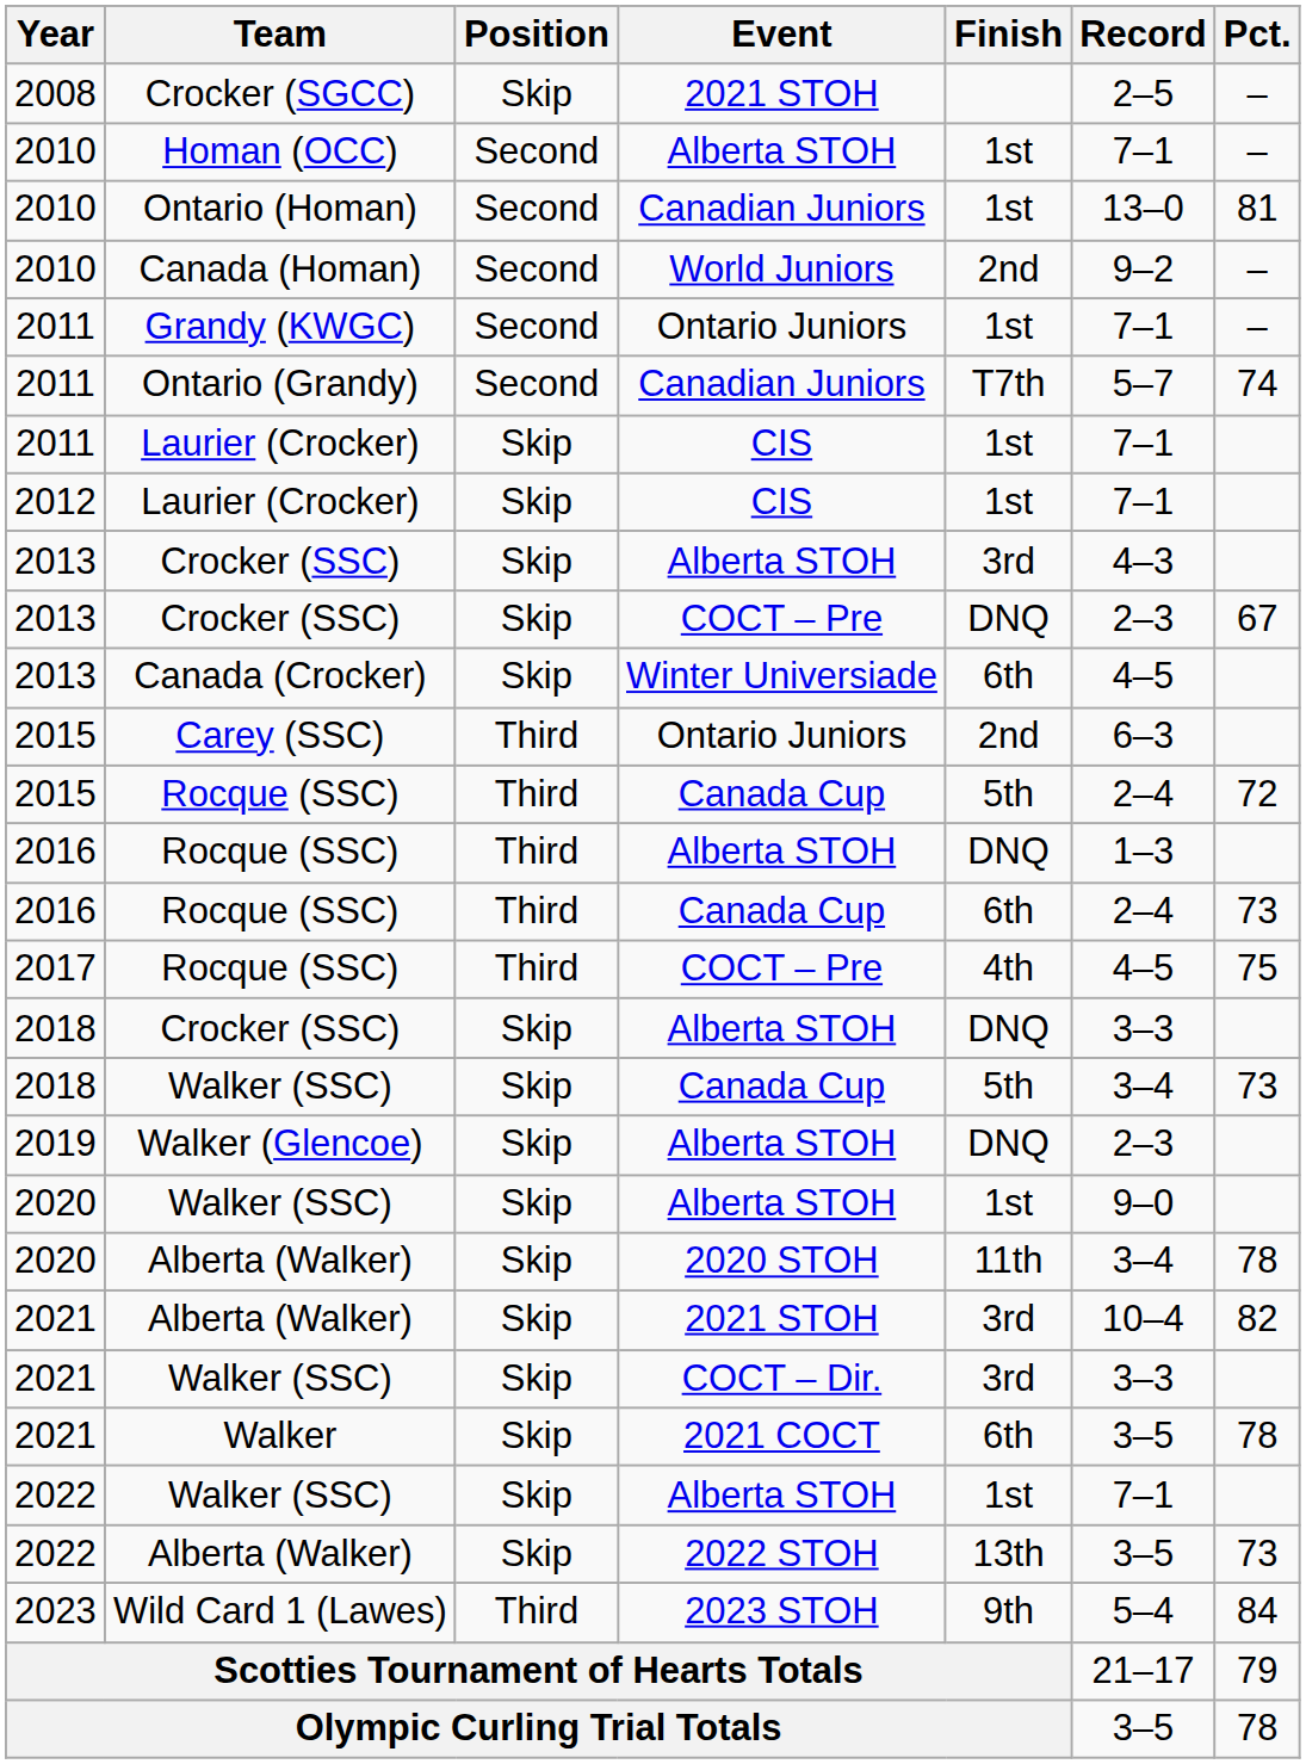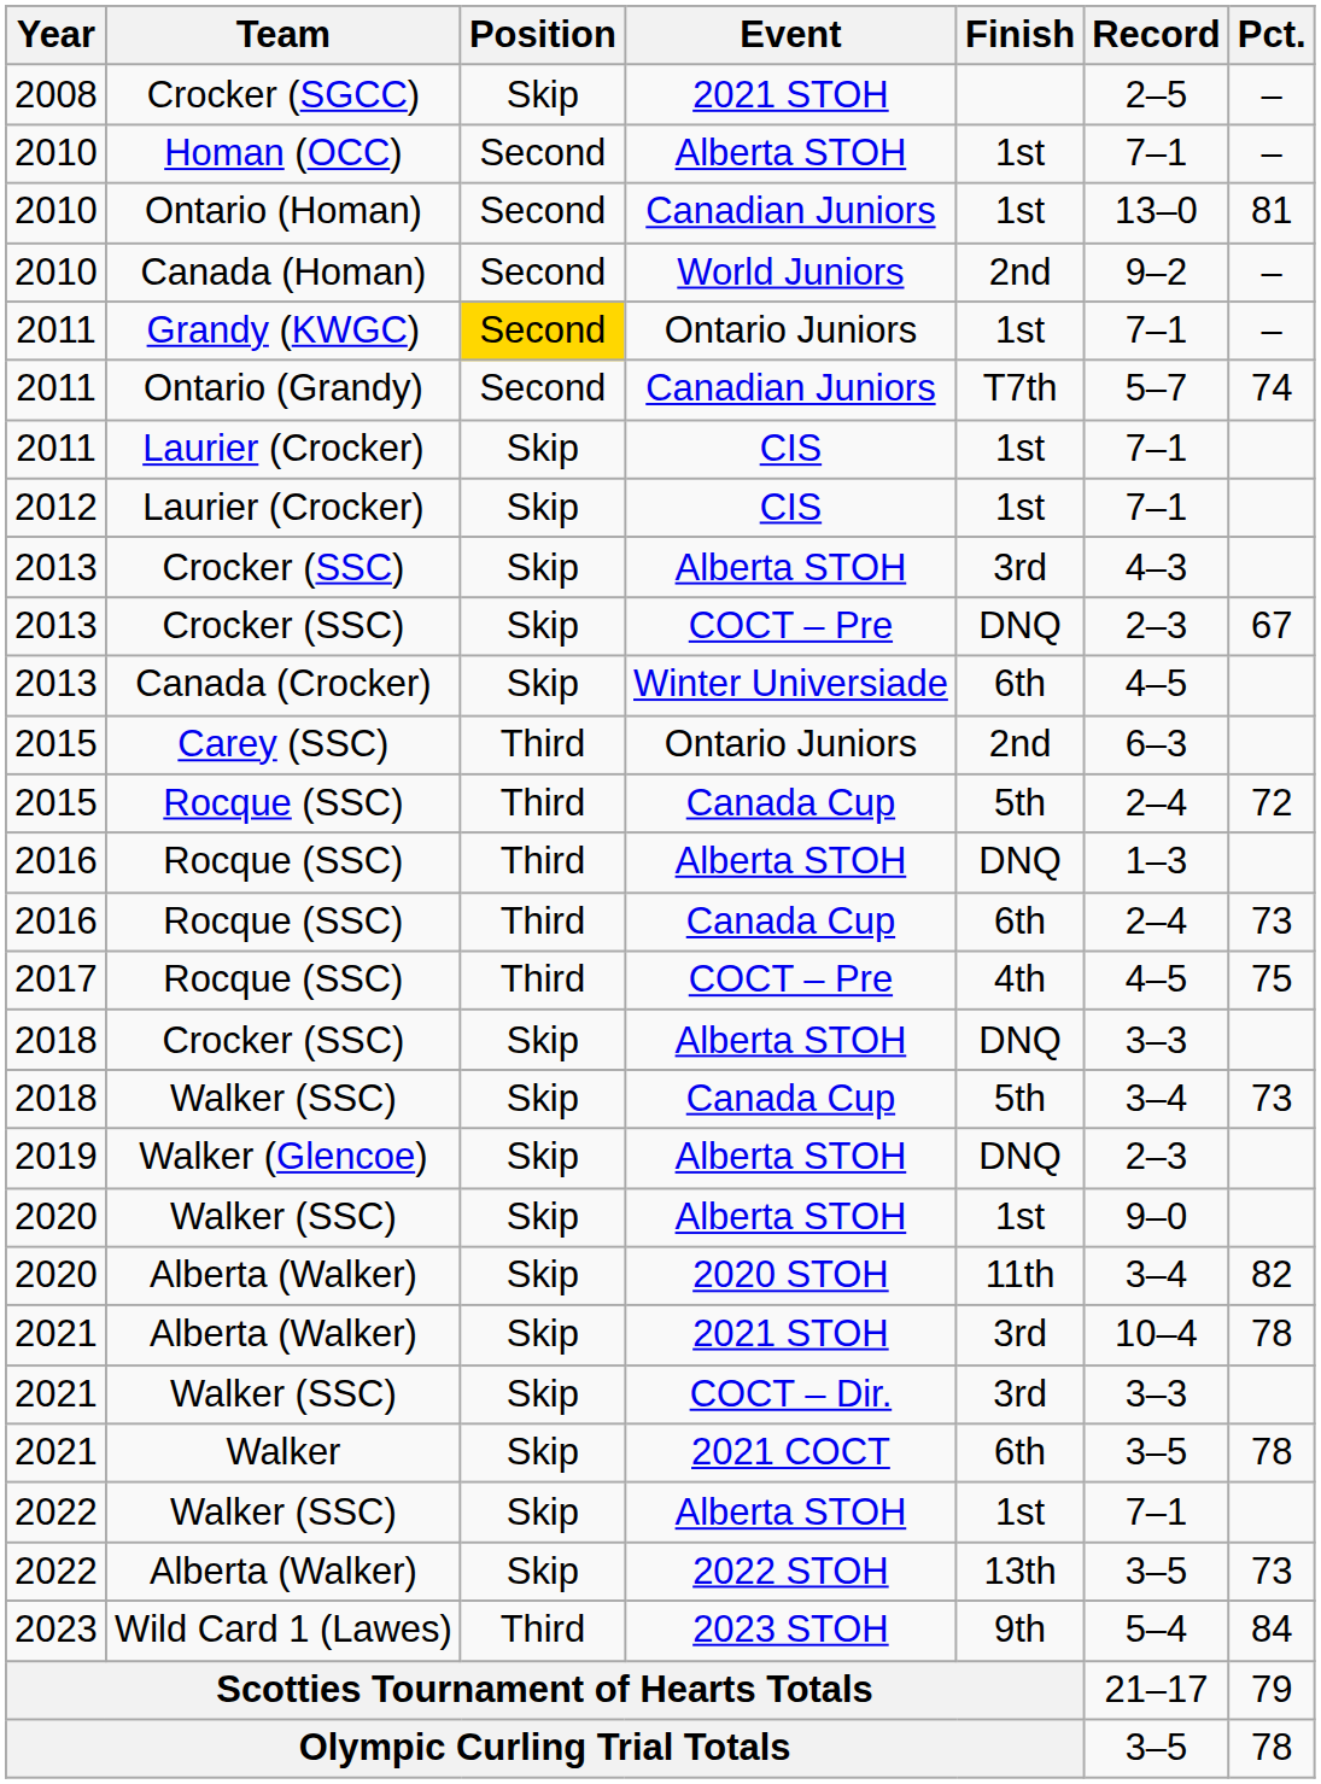Grandy (KWGC) | Position: no background -> gold background
2020 / Alberta (Walker) | Pct.: 78 -> 82
2021 / Alberta (Walker) | Pct.: 82 -> 78
